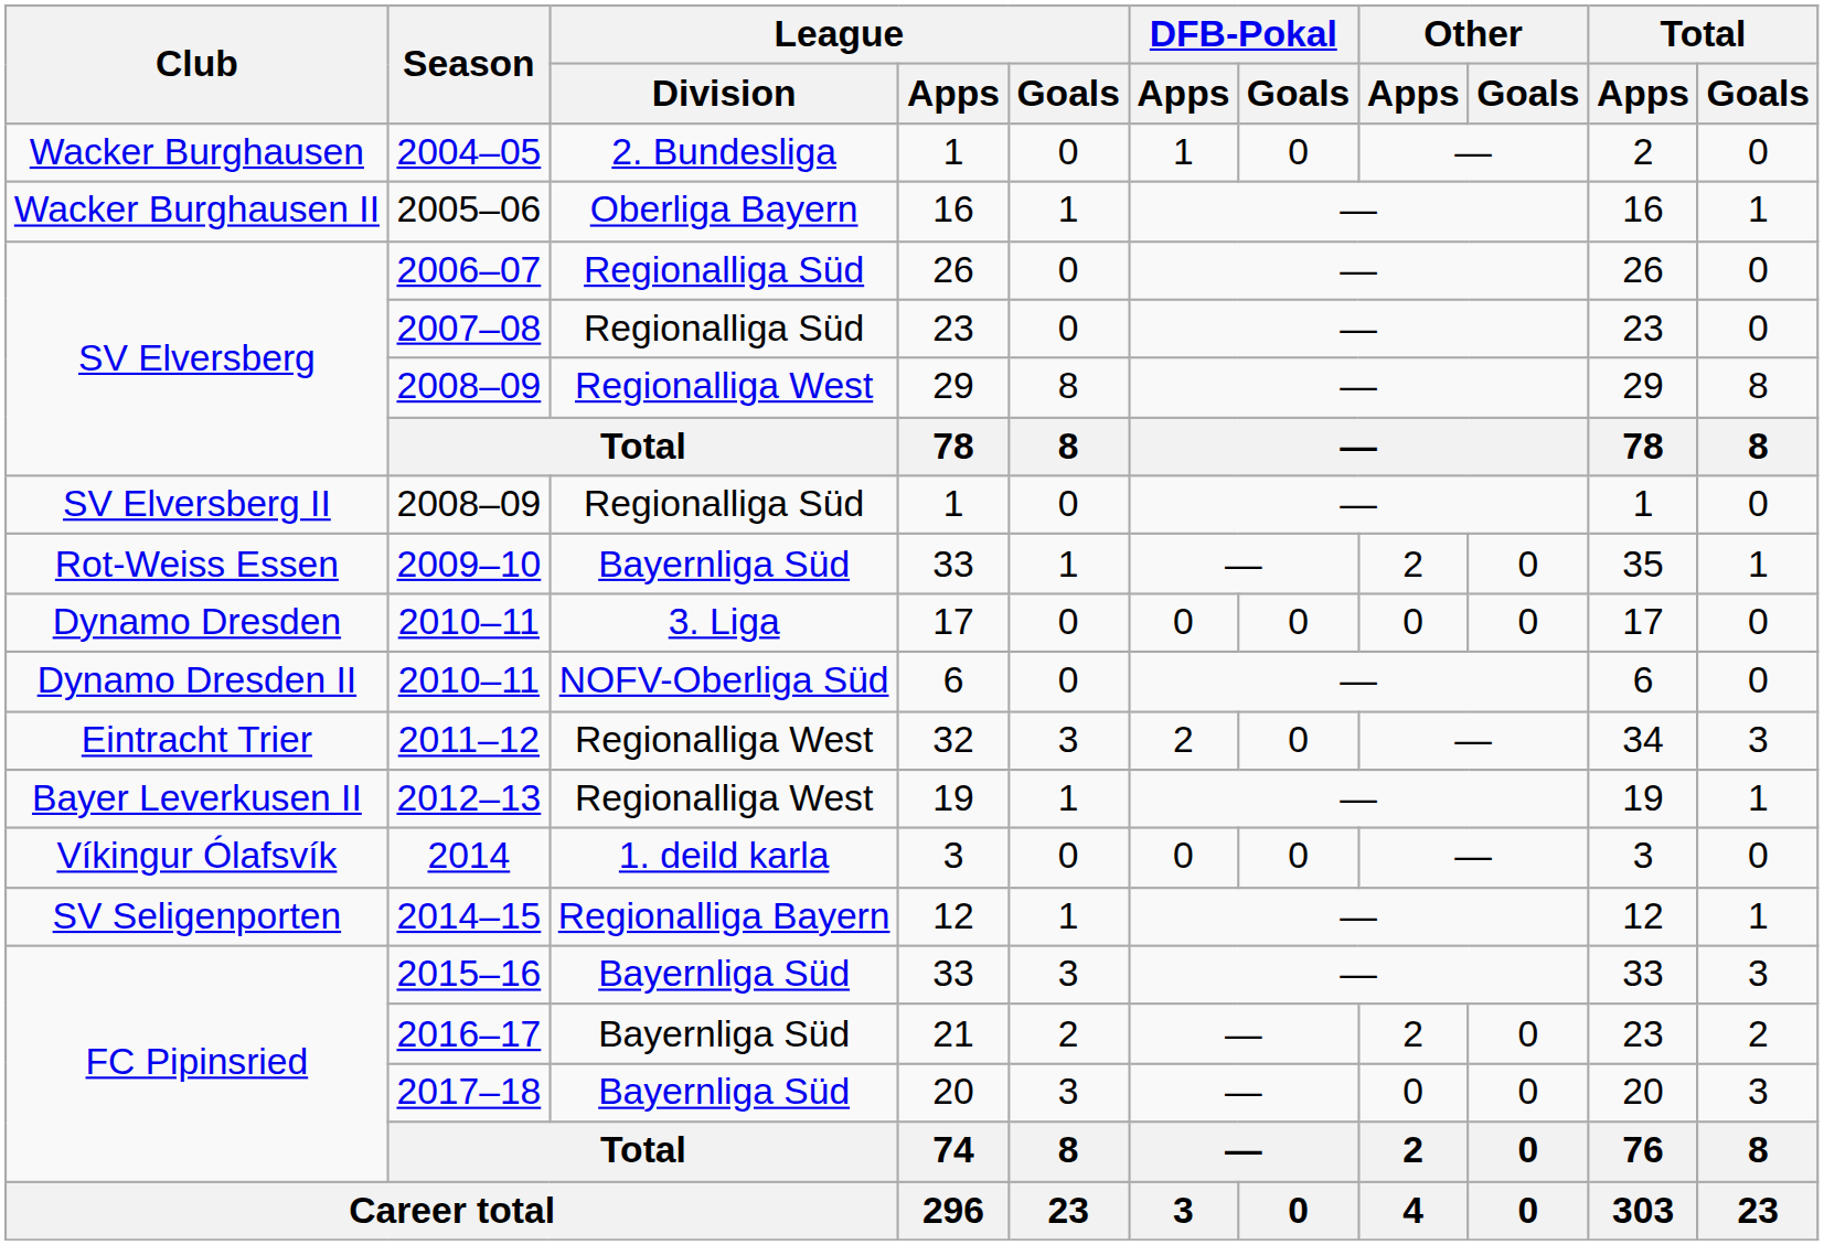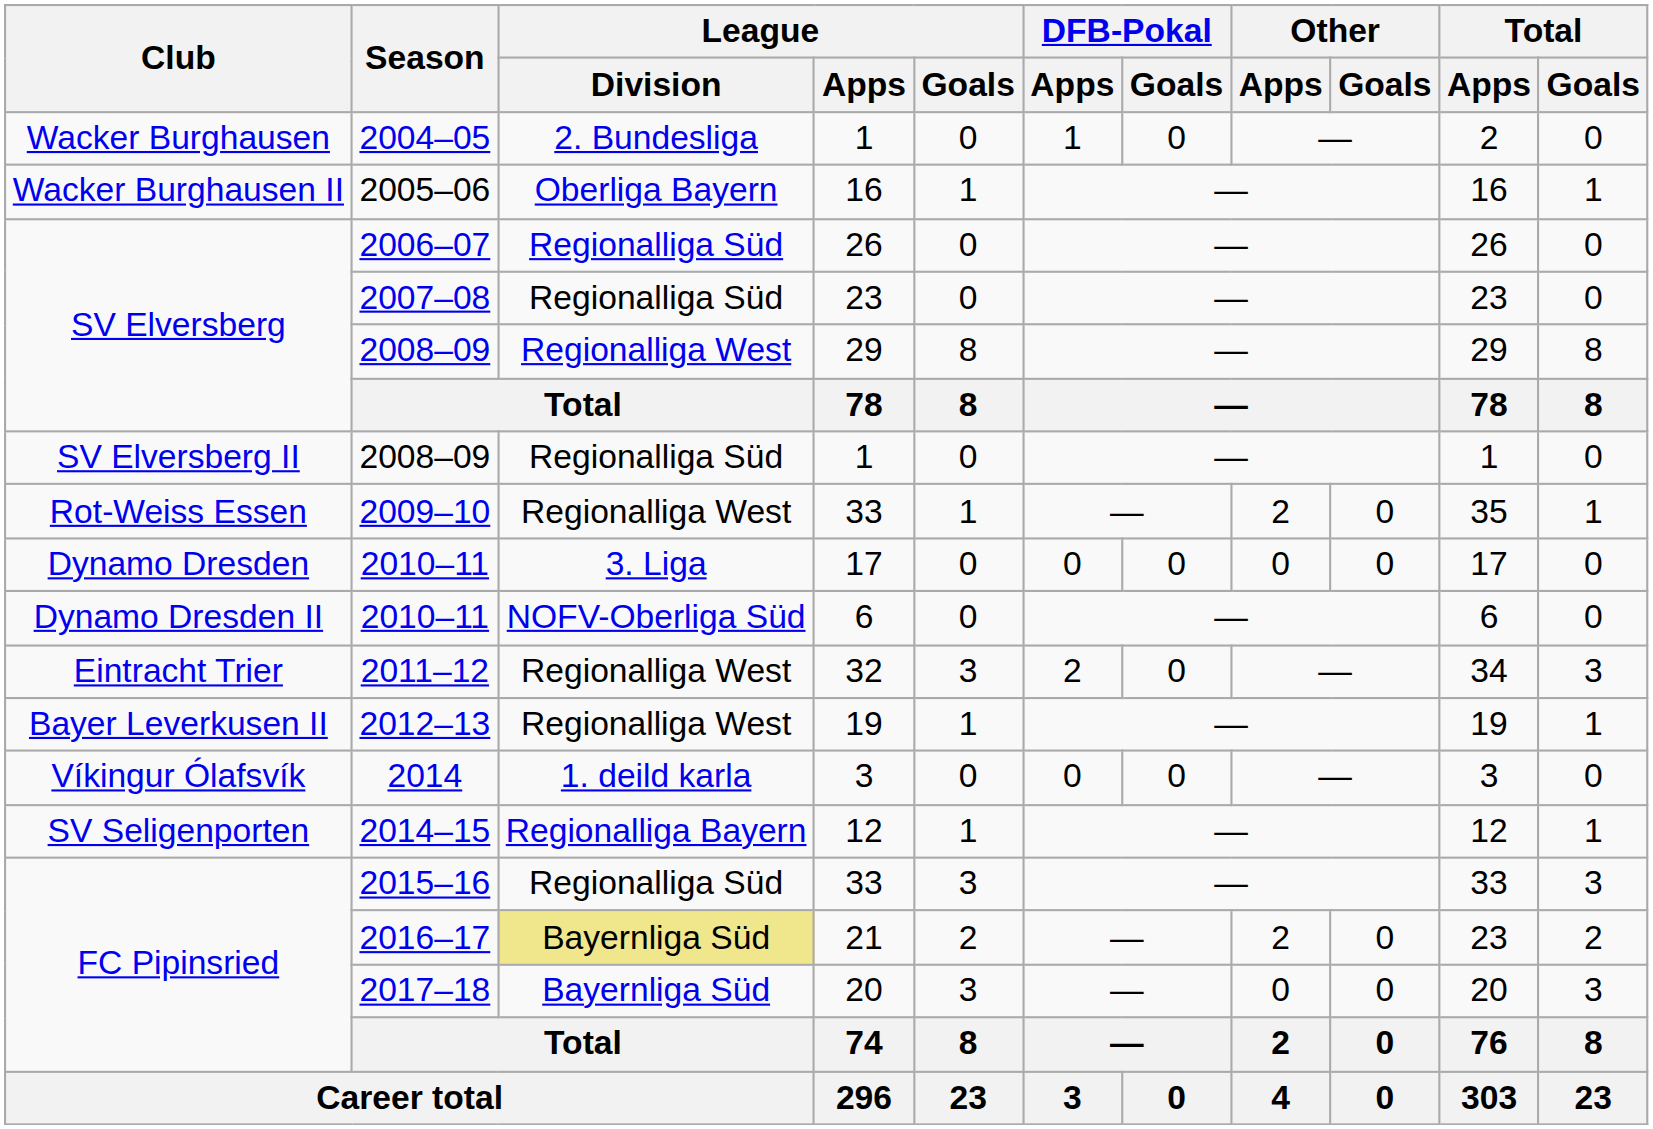2009–10 | League / Division: Bayernliga Süd -> Regionalliga West
2015–16 | League / Division: Bayernliga Süd -> Regionalliga Süd
2016–17 | League / Division: no background -> khaki background
